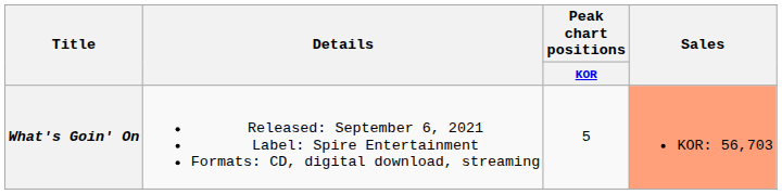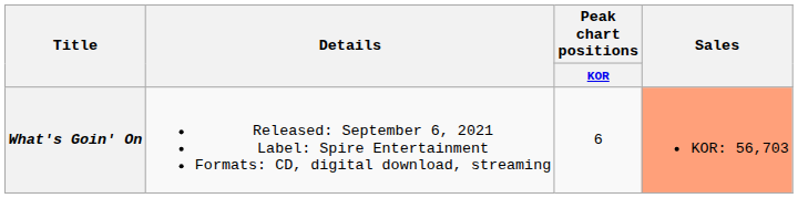What's Goin' On | Peak chart positions / KOR: 5 -> 6
